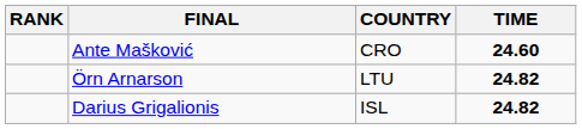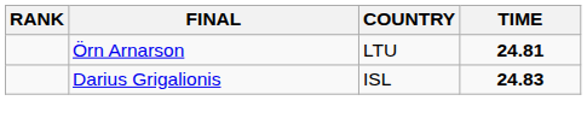- row: Ante Mašković | CRO | 24.60
Örn Arnarson | TIME: 24.82 -> 24.81
Darius Grigalionis | TIME: 24.82 -> 24.83
